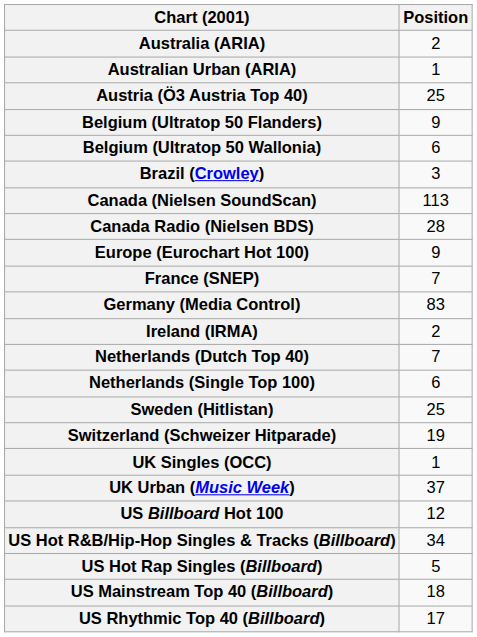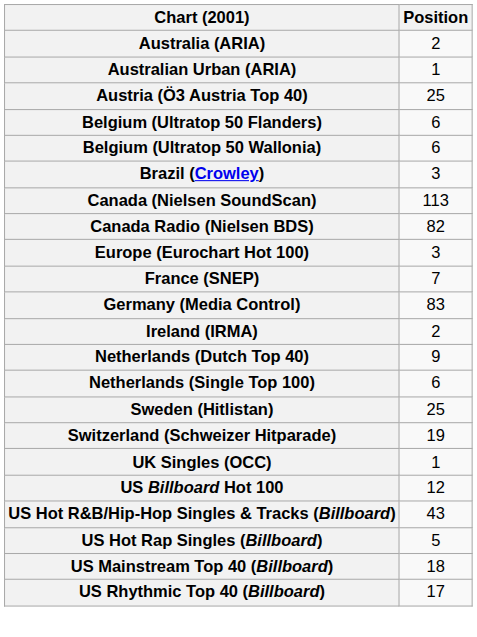Belgium (Ultratop 50 Flanders) | Position: 9 -> 6
Canada Radio (Nielsen BDS) | Position: 28 -> 82
Europe (Eurochart Hot 100) | Position: 9 -> 3
Netherlands (Dutch Top 40) | Position: 7 -> 9
- row: UK Urban (Music Week) | 37
US Hot R&B/Hip-Hop Singles & Tracks (Billboard) | Position: 34 -> 43
